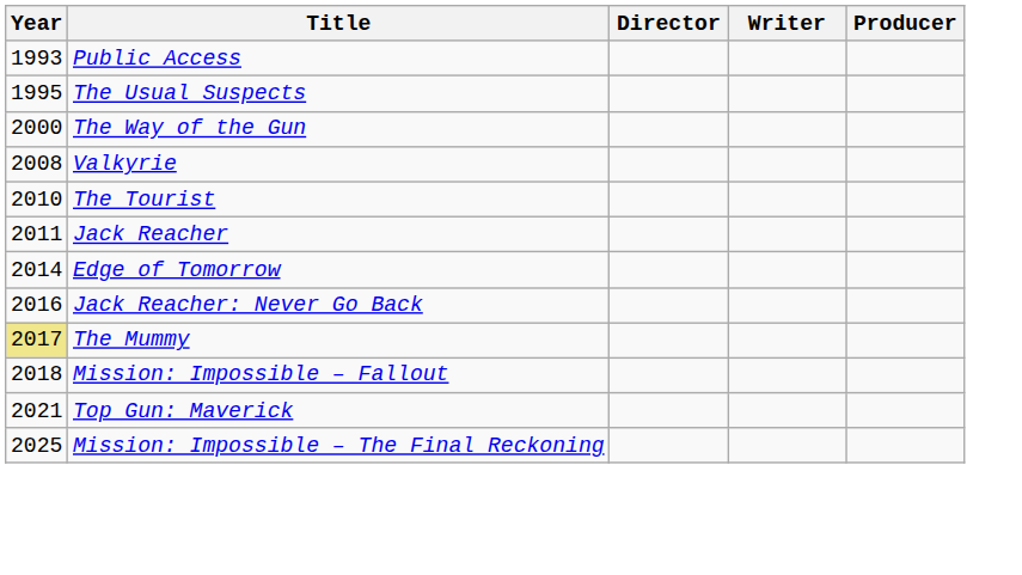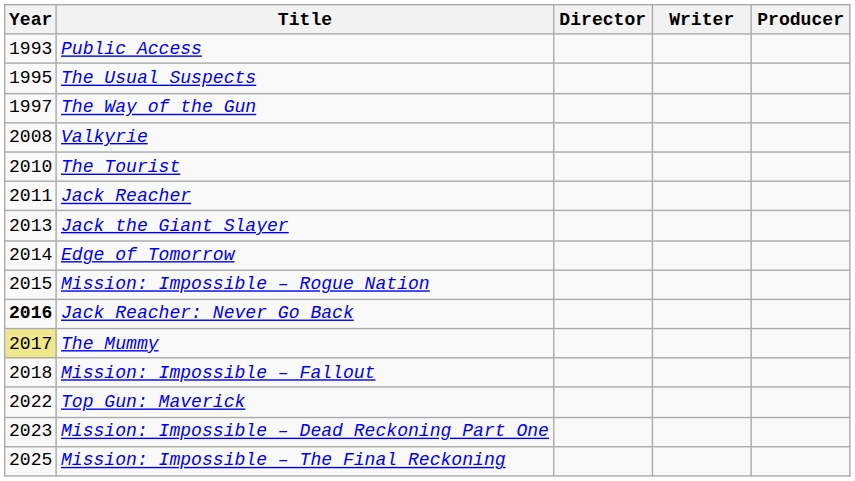The Way of the Gun | Year: 2000 -> 1997
+ row: 2013 | Jack the Giant Slayer
+ row: 2015 | Mission: Impossible – Rogue Nation
Jack Reacher: Never Go Back | Year: normal -> bold
Top Gun: Maverick | Year: 2021 -> 2022
+ row: 2023 | Mission: Impossible – Dead Reckoning Part One
